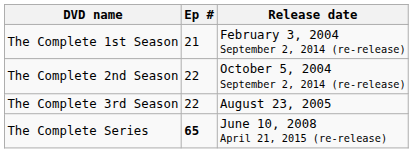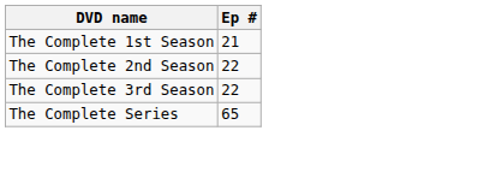- column: Release date | February 3, 2004 September 2, 2014 (re-release) | October 5, 2004 September 2, 2014 (re-release) | August 23, 2005 | June 10, 2008 April 21, 2015 (re-release)
The Complete Series | Ep #: bold -> normal
